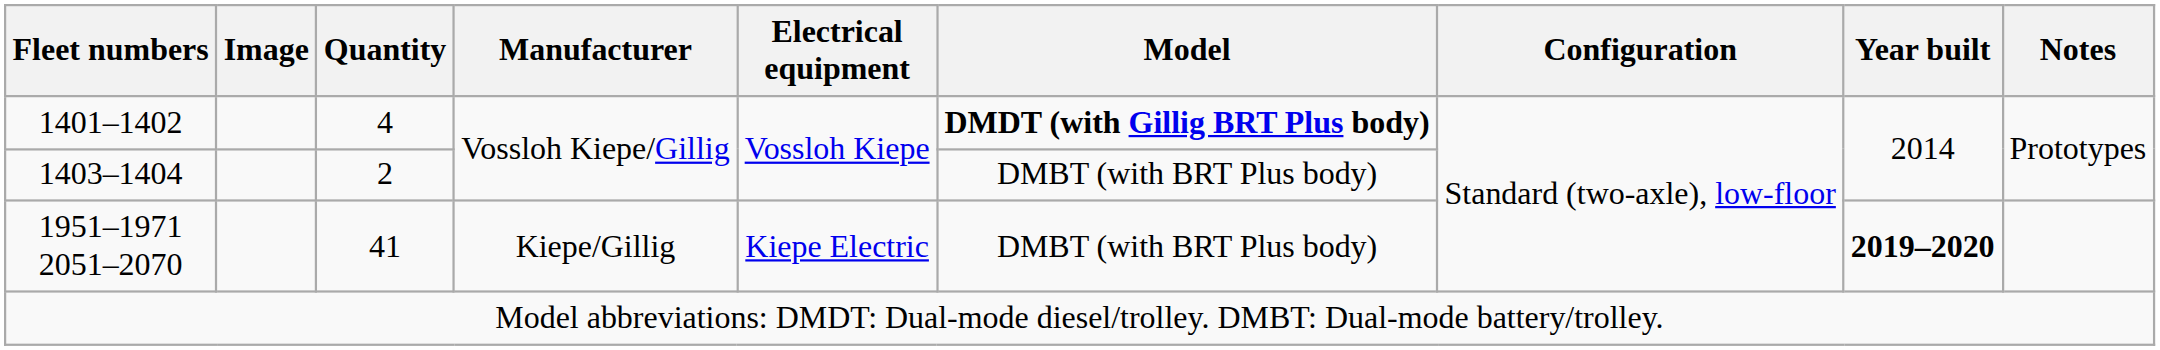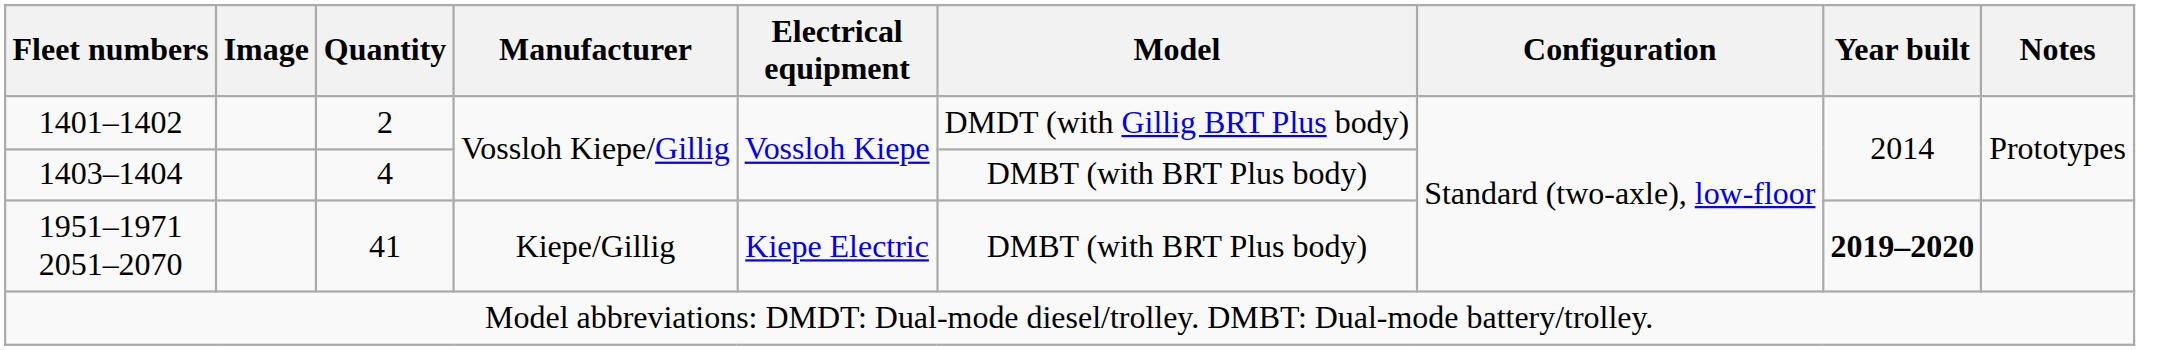1401–1402 | Quantity: 4 -> 2
1401–1402 | Model: bold -> normal
1403–1404 | Quantity: 2 -> 4
